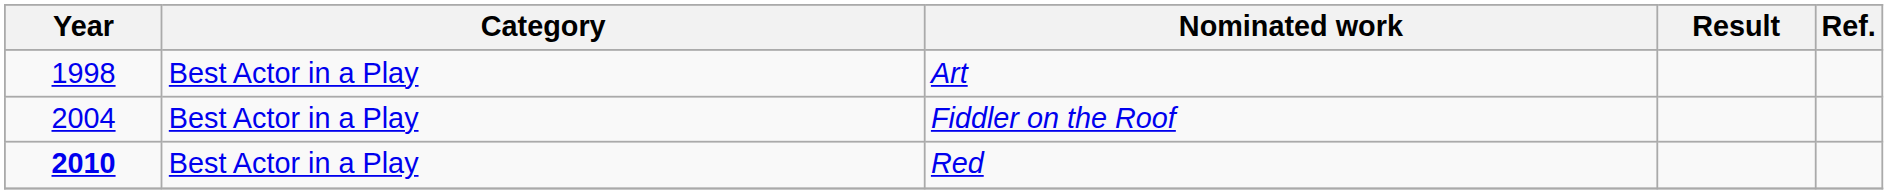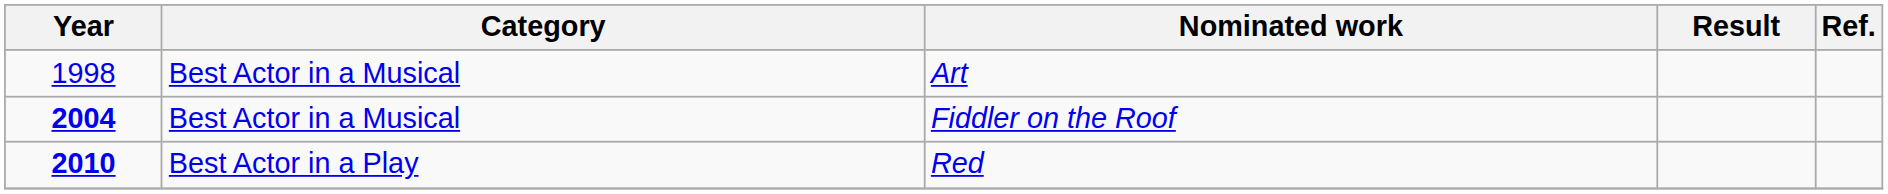Art | Category: Best Actor in a Play -> Best Actor in a Musical
Fiddler on the Roof | Year: normal -> bold
Fiddler on the Roof | Category: Best Actor in a Play -> Best Actor in a Musical
